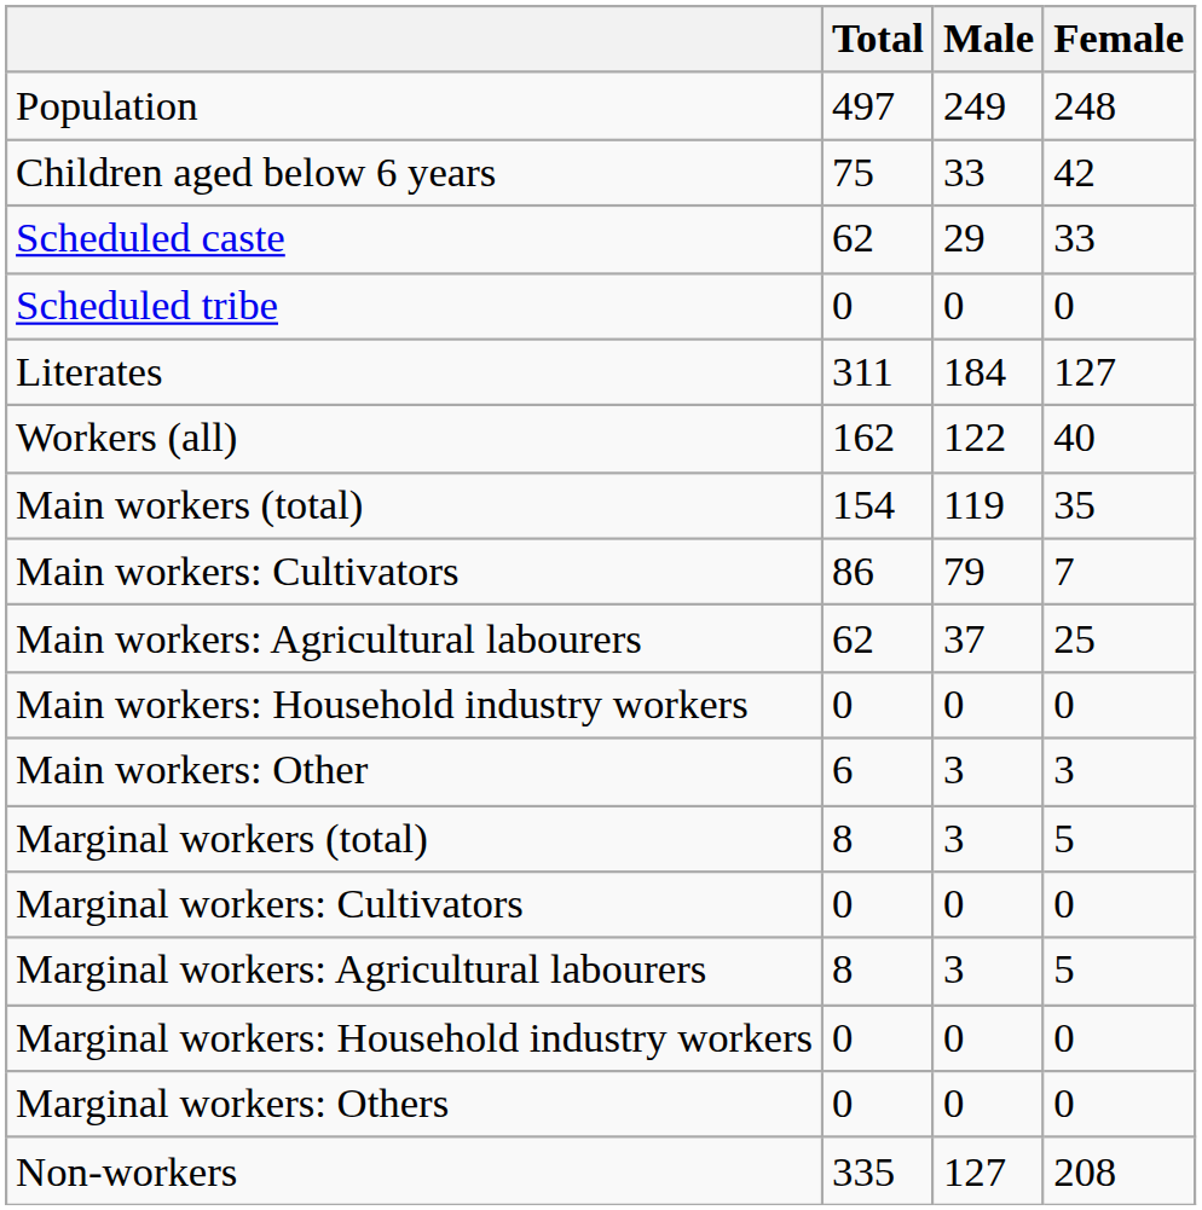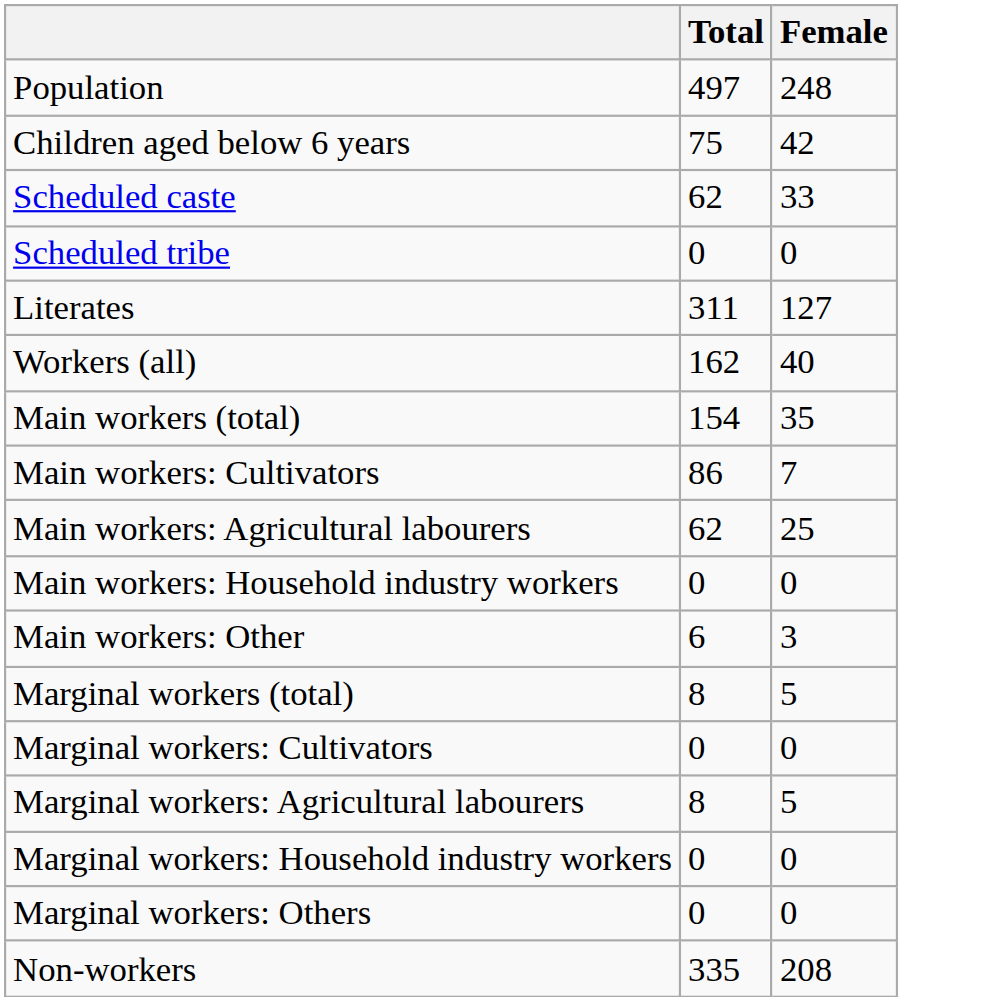- column: Male | 249 | 33 | 29 | 0 | 184 | 122 | 119 | 79 | 37 | 0 | 3 | 3 | 0 | 3 | 0 | 0 | 127
